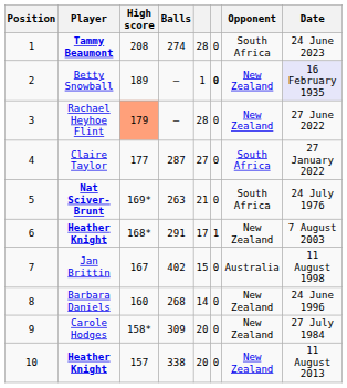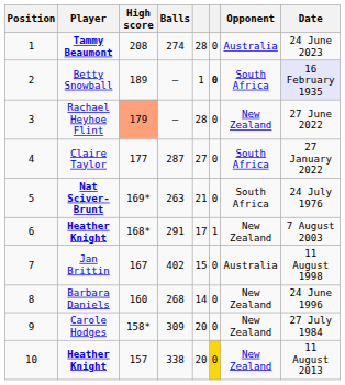Tammy Beaumont | Opponent: South Africa -> Australia
Betty Snowball | Opponent: New Zealand -> South Africa
10 / Heather Knight | column 6: no background -> gold background
